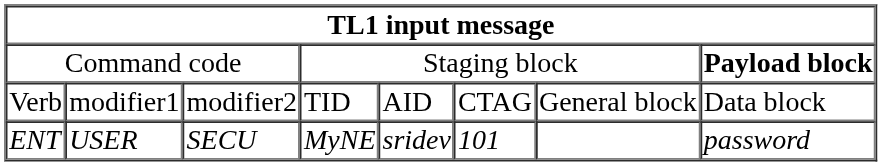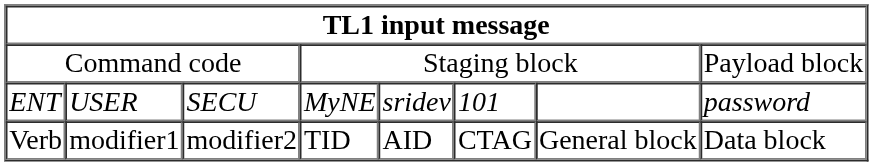Command code | column 8: bold -> normal
rows swapped: Verb <-> ENT
